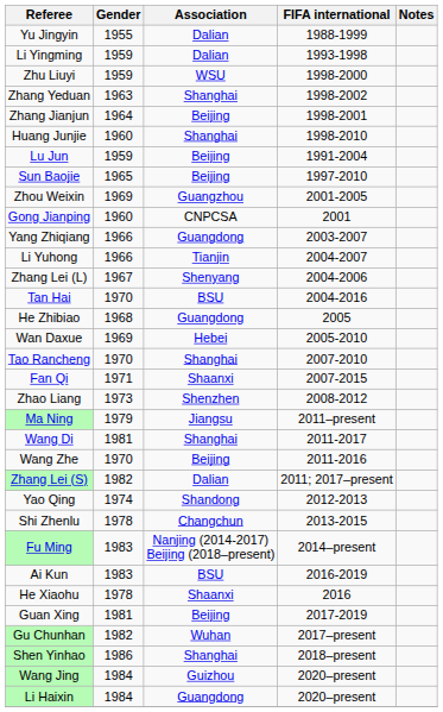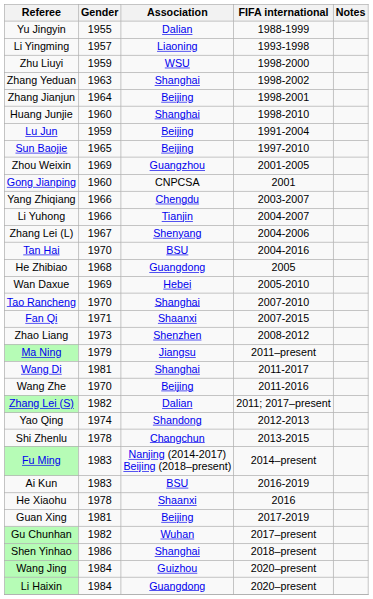Li Yingming | Gender: 1959 -> 1957
Li Yingming | Association: Dalian -> Liaoning
Yang Zhiqiang | Association: Guangdong -> Chengdu
